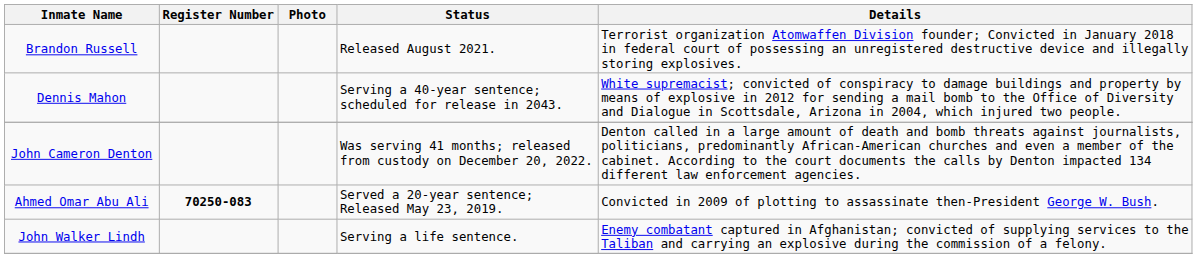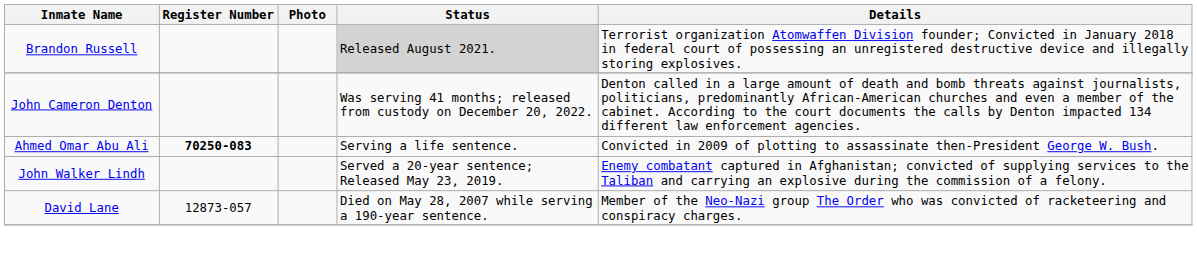Brandon Russell | Status: no background -> lightgrey background
- row: Dennis Mahon | Serving a 40-year sentence; scheduled for release in 2043. | White supremacist; convicted of conspiracy to damage buildings and property by means of explosive in 2012 for sending a mail bomb to the Office of Diversity and Dialogue in Scottsdale, Arizona in 2004, which injured two people.
Ahmed Omar Abu Ali | Status: Served a 20-year sentence; Released May 23, 2019. -> Serving a life sentence.
John Walker Lindh | Status: Serving a life sentence. -> Served a 20-year sentence; Released May 23, 2019.
+ row: David Lane | 12873-057 | Died on May 28, 2007 while serving a 190-year sentence. | Member of the Neo-Nazi group The Order who was convicted of racketeering and conspiracy charges.
